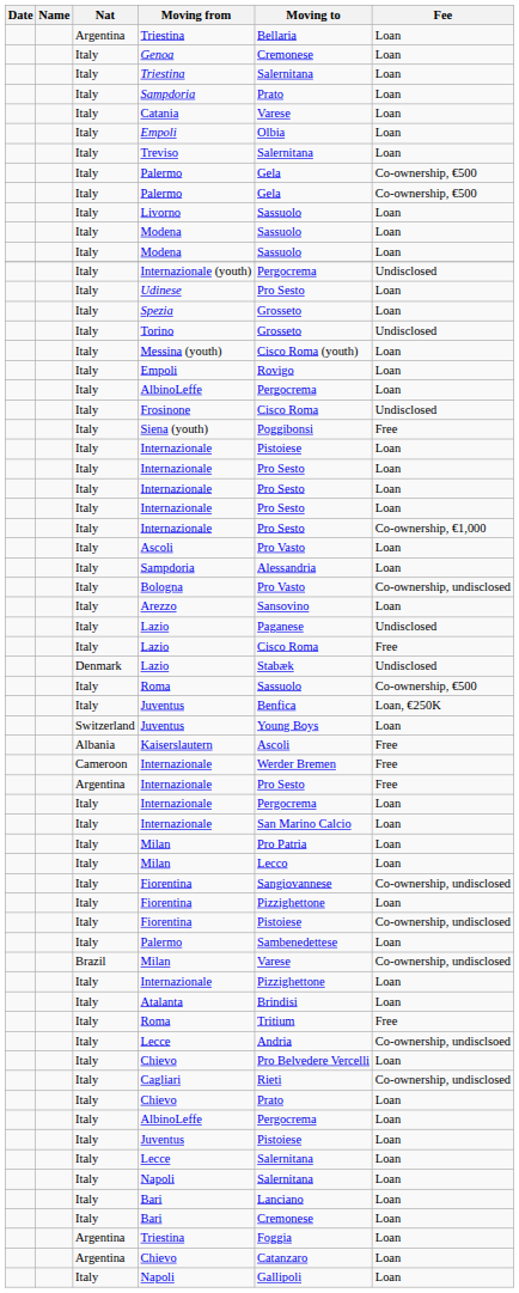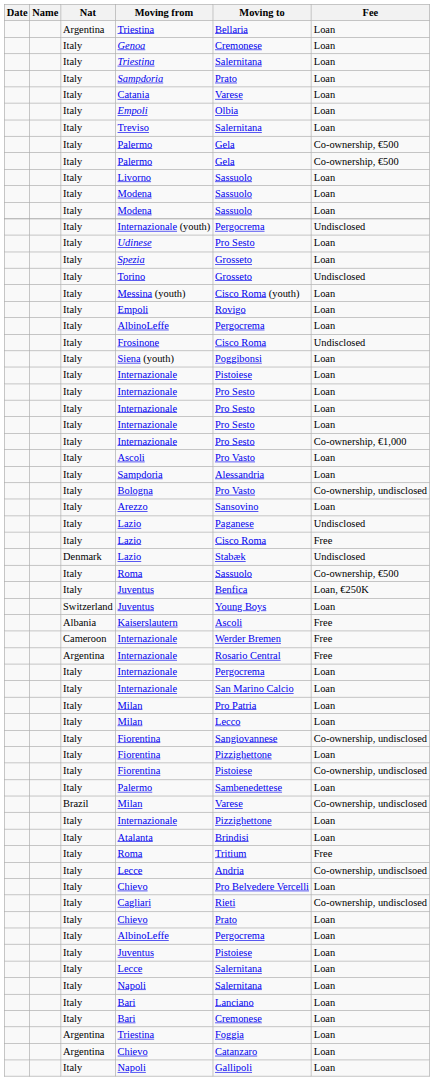Siena (youth) | Fee: Free -> Loan
Argentina / Internazionale | Moving to: Pro Sesto -> Rosario Central
